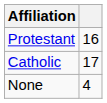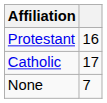None | column 2: 4 -> 7
